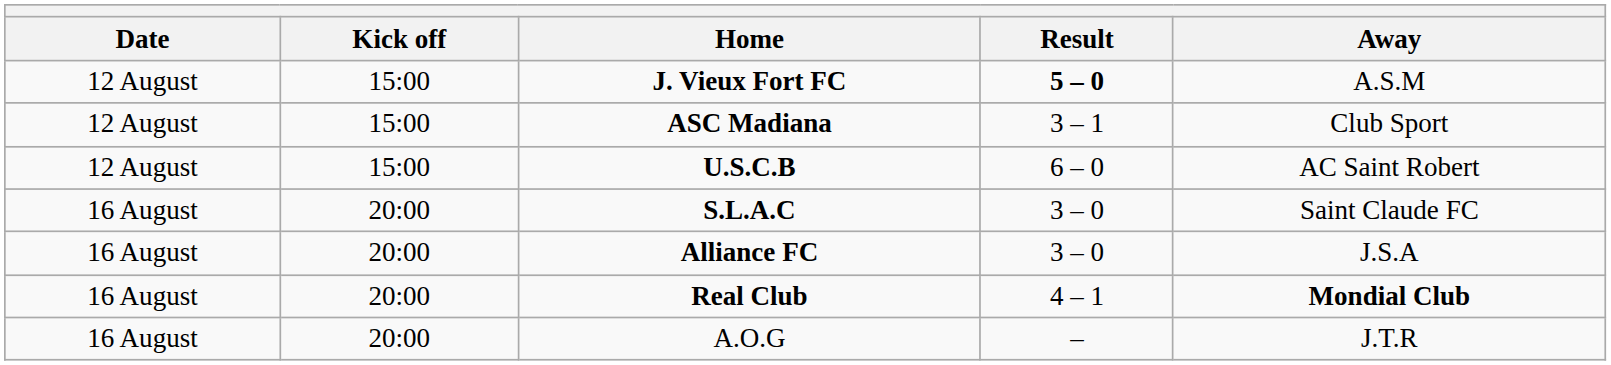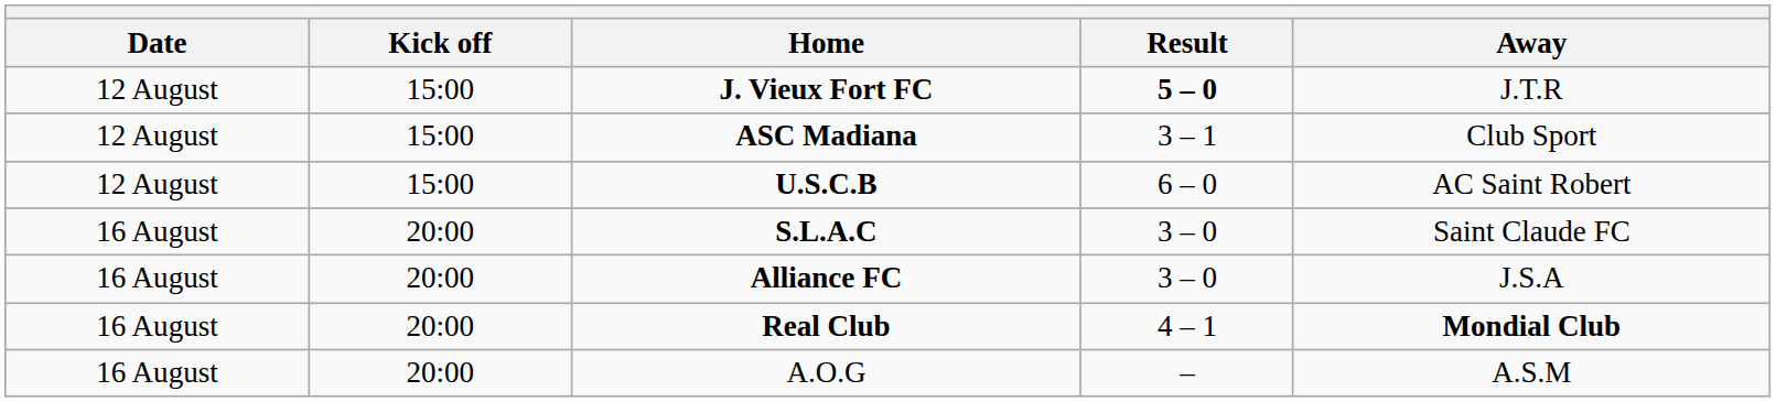J. Vieux Fort FC | Away: A.S.M -> J.T.R
A.O.G | Away: J.T.R -> A.S.M
